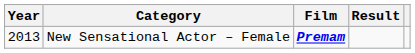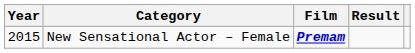New Sensational Actor – Female | Year: 2013 -> 2015
